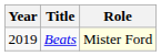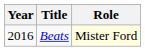Beats | Year: 2019 -> 2016
